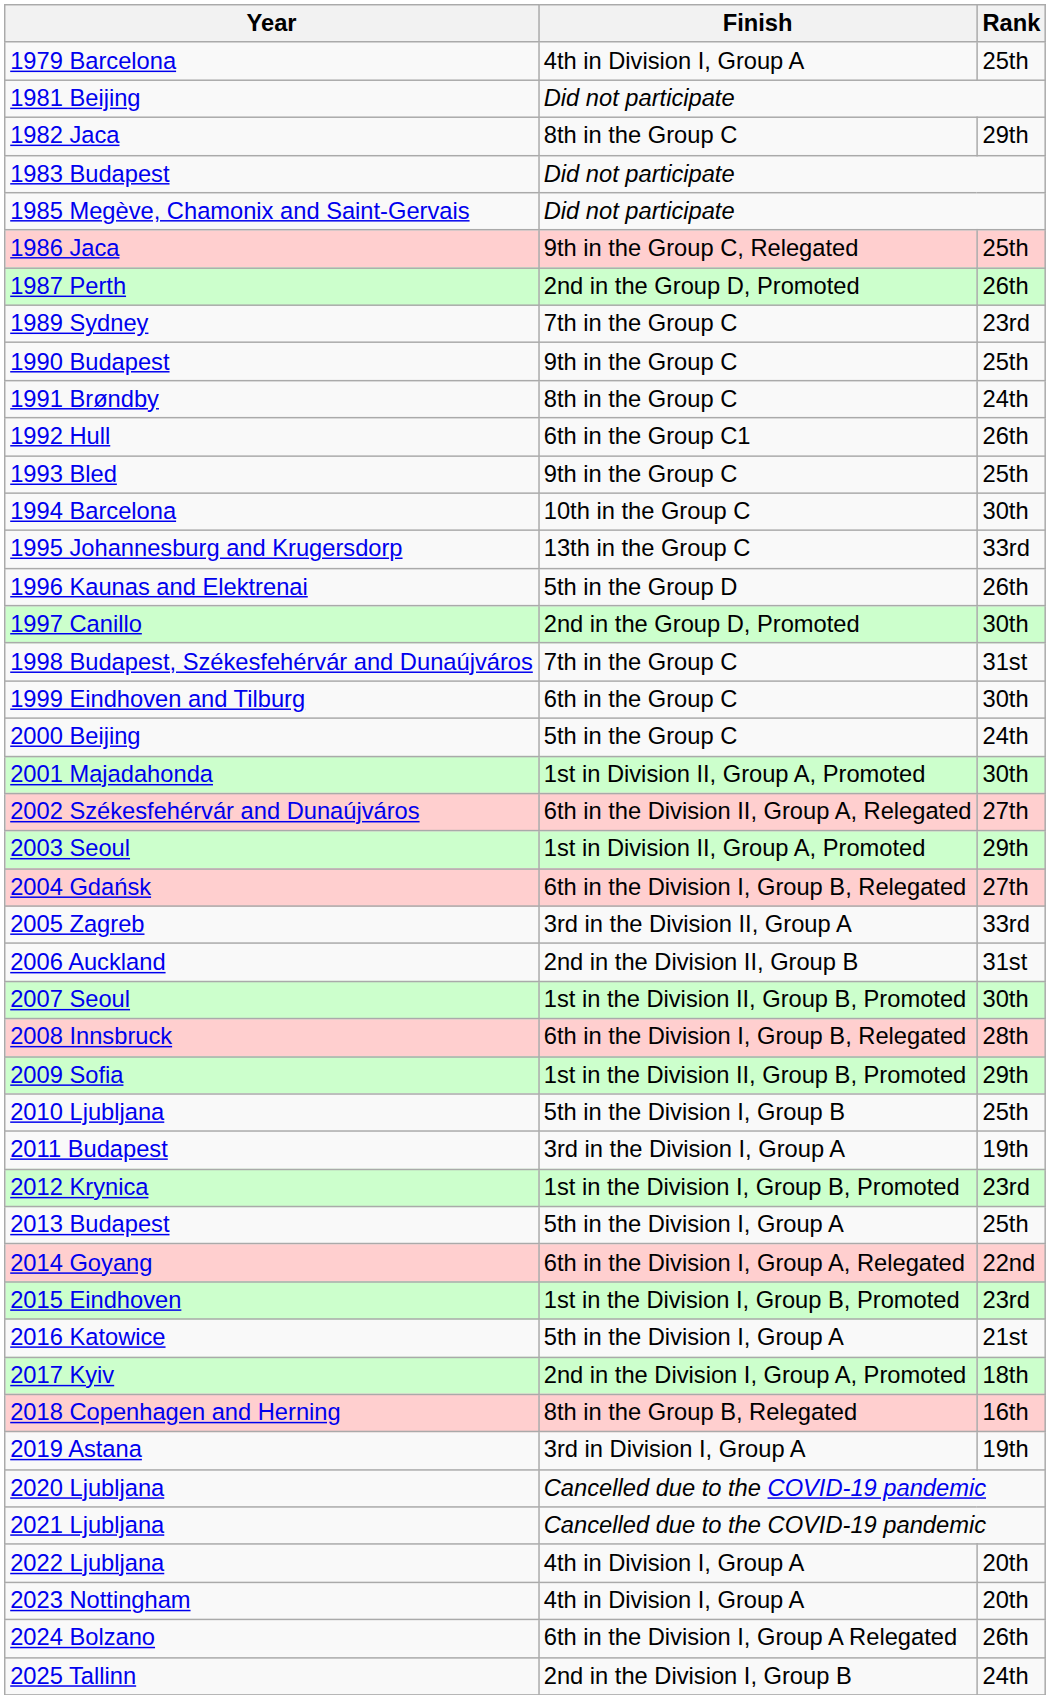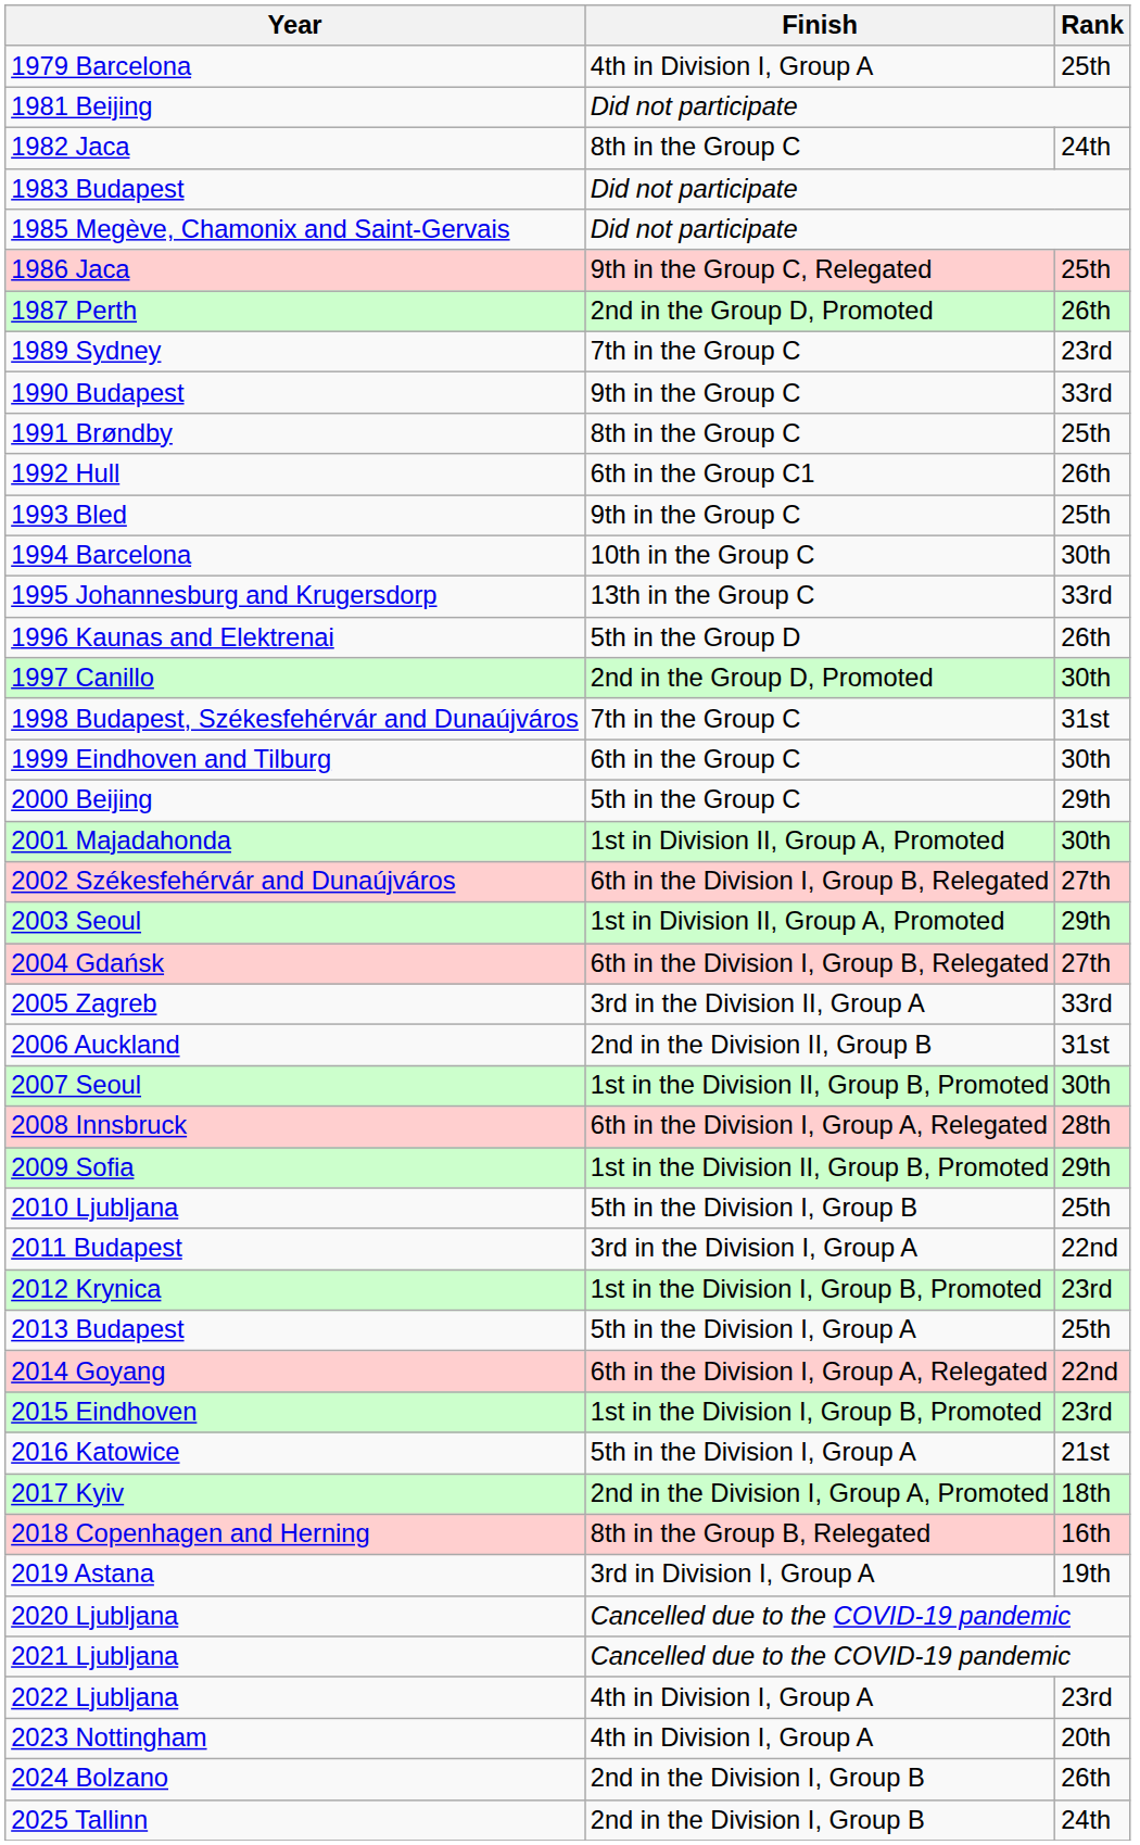1982 Jaca | Rank: 29th -> 24th
1990 Budapest | Rank: 25th -> 33rd
1991 Brøndby | Rank: 24th -> 25th
2000 Beijing | Rank: 24th -> 29th
2002 Székesfehérvár and Dunaújváros | Finish: 6th in the Division II, Group A, Relegated -> 6th in the Division I, Group B, Relegated
2008 Innsbruck | Finish: 6th in the Division I, Group B, Relegated -> 6th in the Division I, Group A, Relegated
2011 Budapest | Rank: 19th -> 22nd
2022 Ljubljana | Rank: 20th -> 23rd
2024 Bolzano | Finish: 6th in the Division I, Group A Relegated -> 2nd in the Division I, Group B
